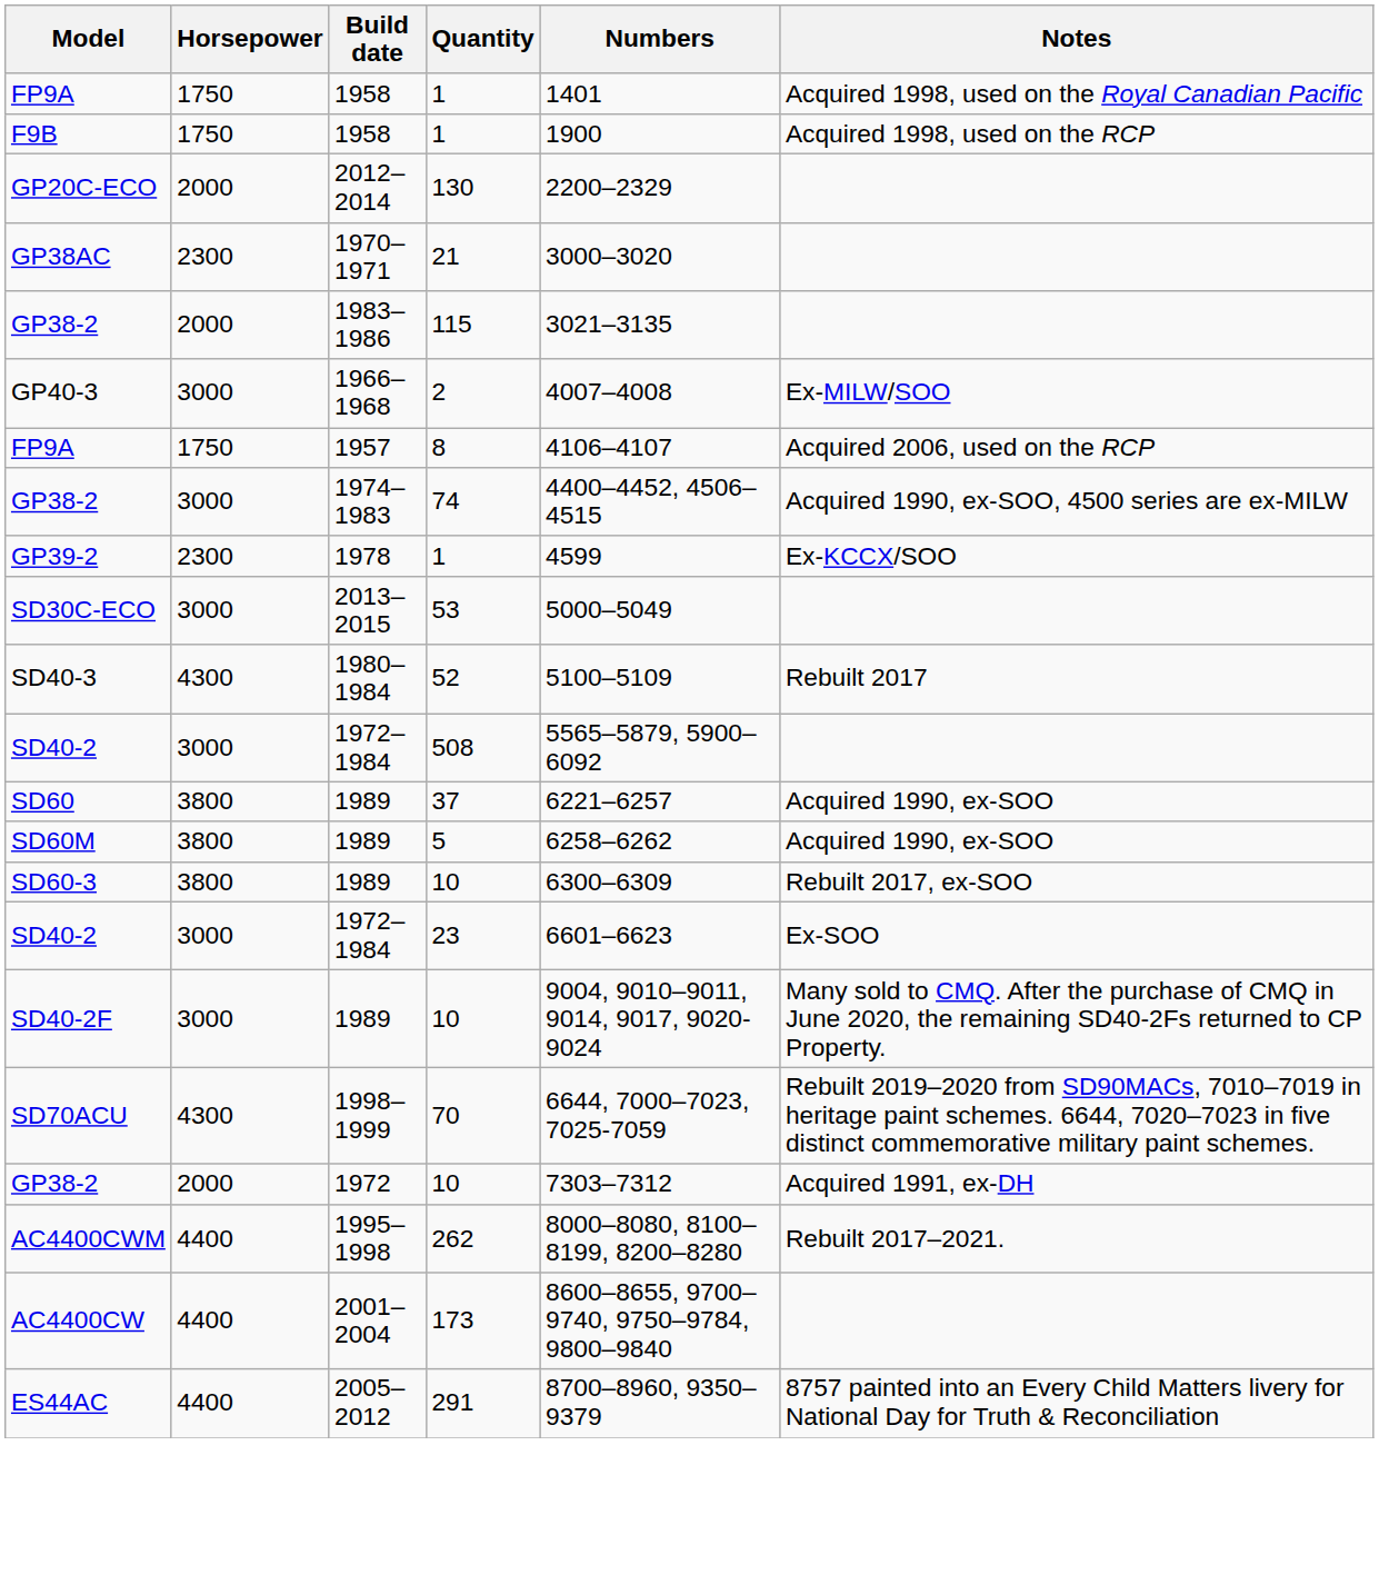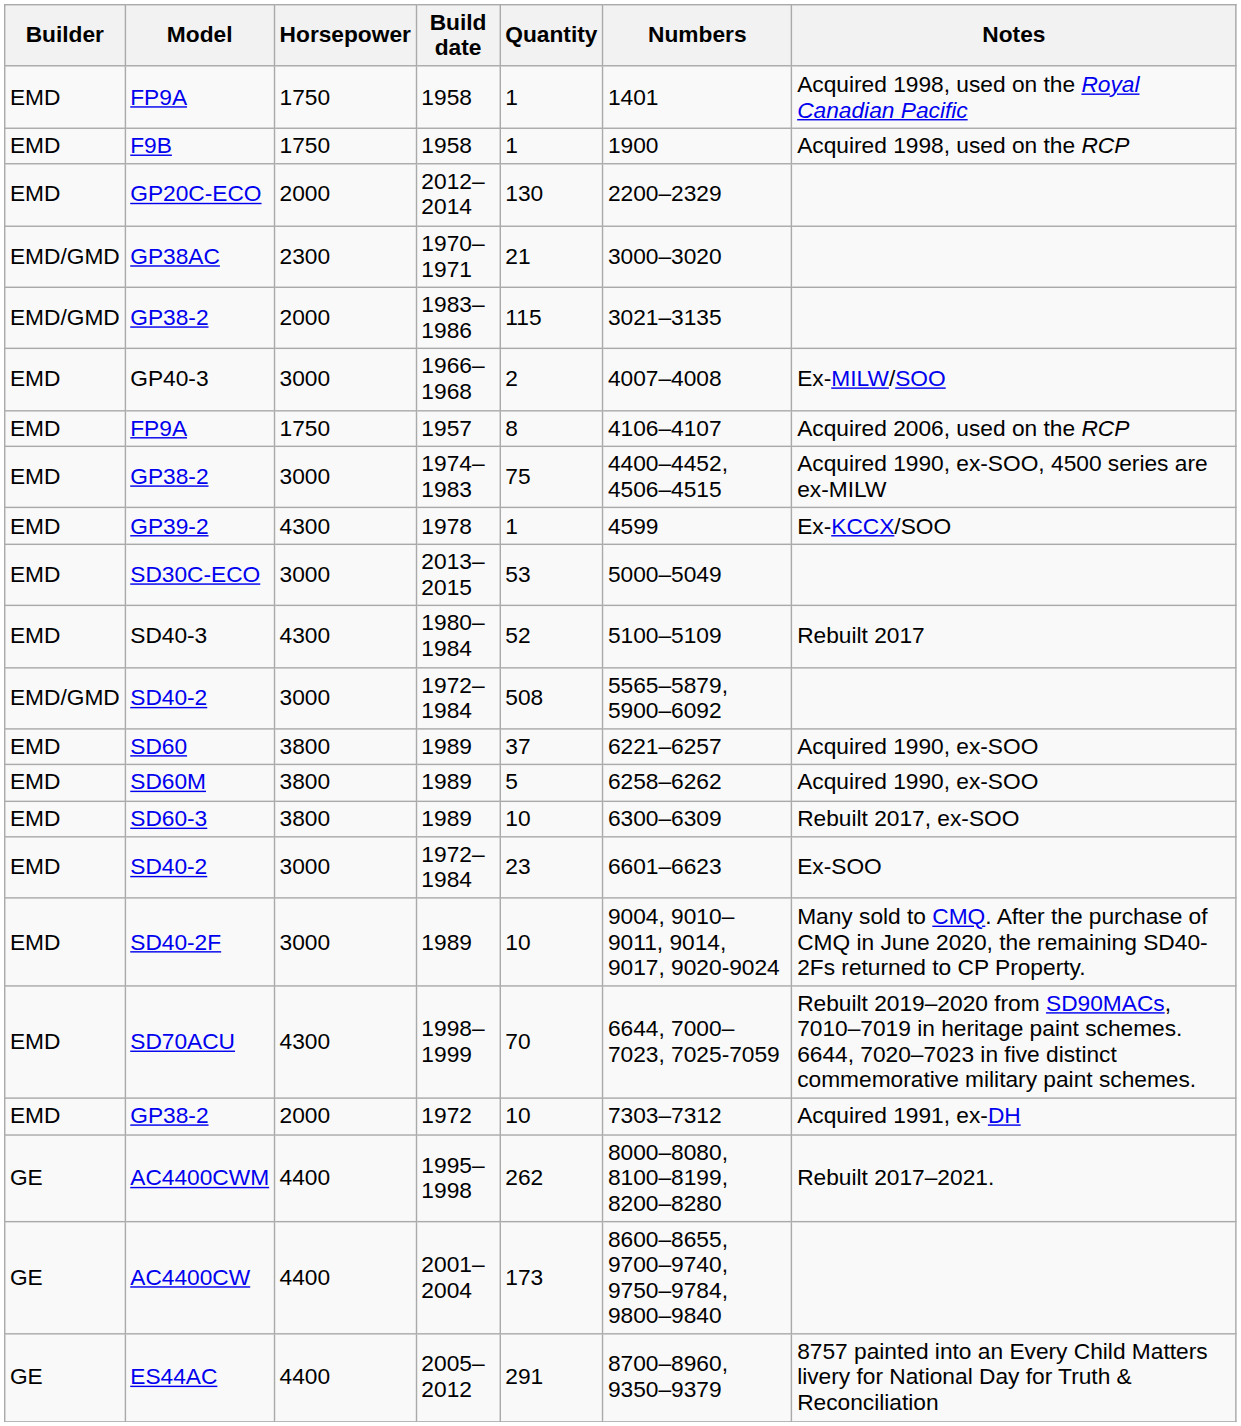+ column: Builder | EMD | EMD | EMD | EMD/GMD | EMD/GMD | EMD | EMD | EMD | EMD | EMD | EMD | EMD/GMD | EMD | EMD | EMD | EMD | EMD | EMD | EMD | GE | GE | GE
GP38-2 / 1974–1983 | Quantity: 74 -> 75
GP39-2 | Horsepower: 2300 -> 4300
